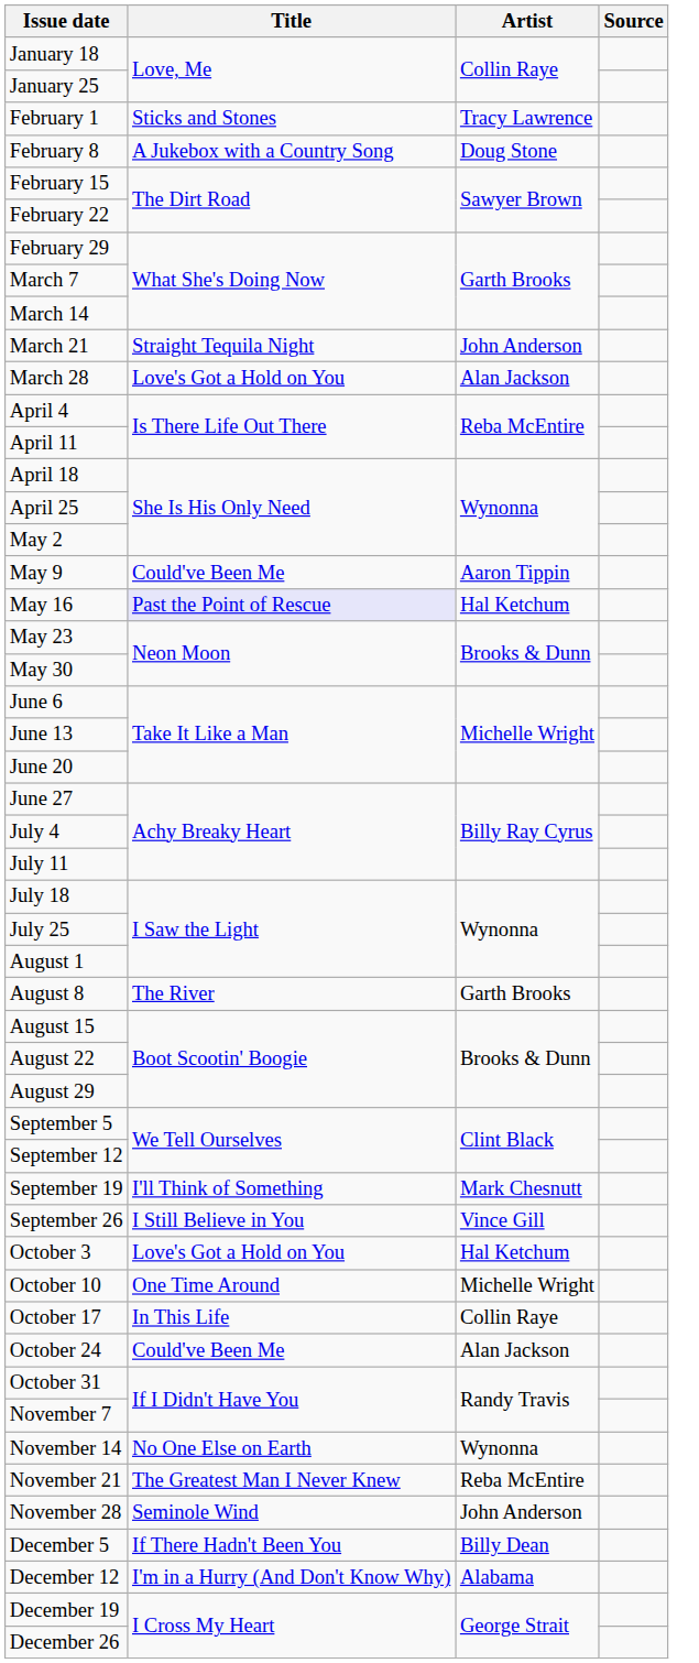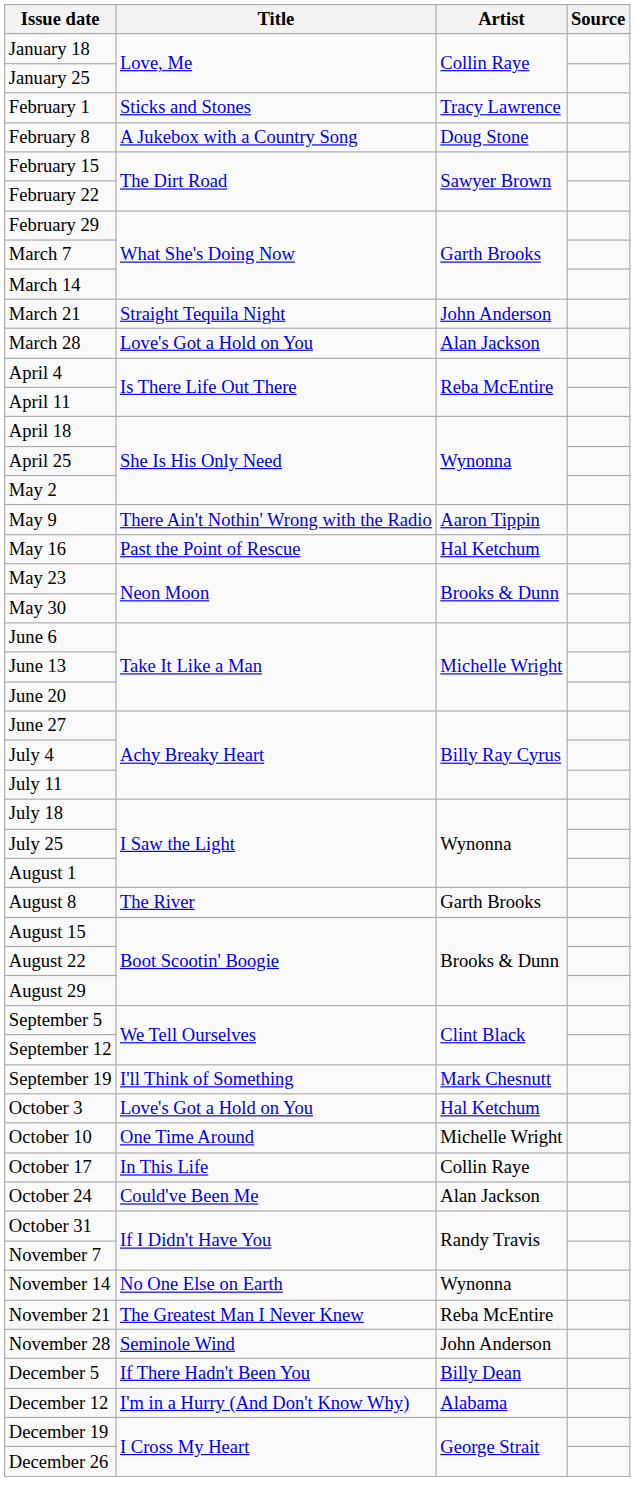May 9 | Title: Could've Been Me -> There Ain't Nothin' Wrong with the Radio
May 16 | Title: lavender background -> no background
- row: September 26 | I Still Believe in You | Vince Gill
